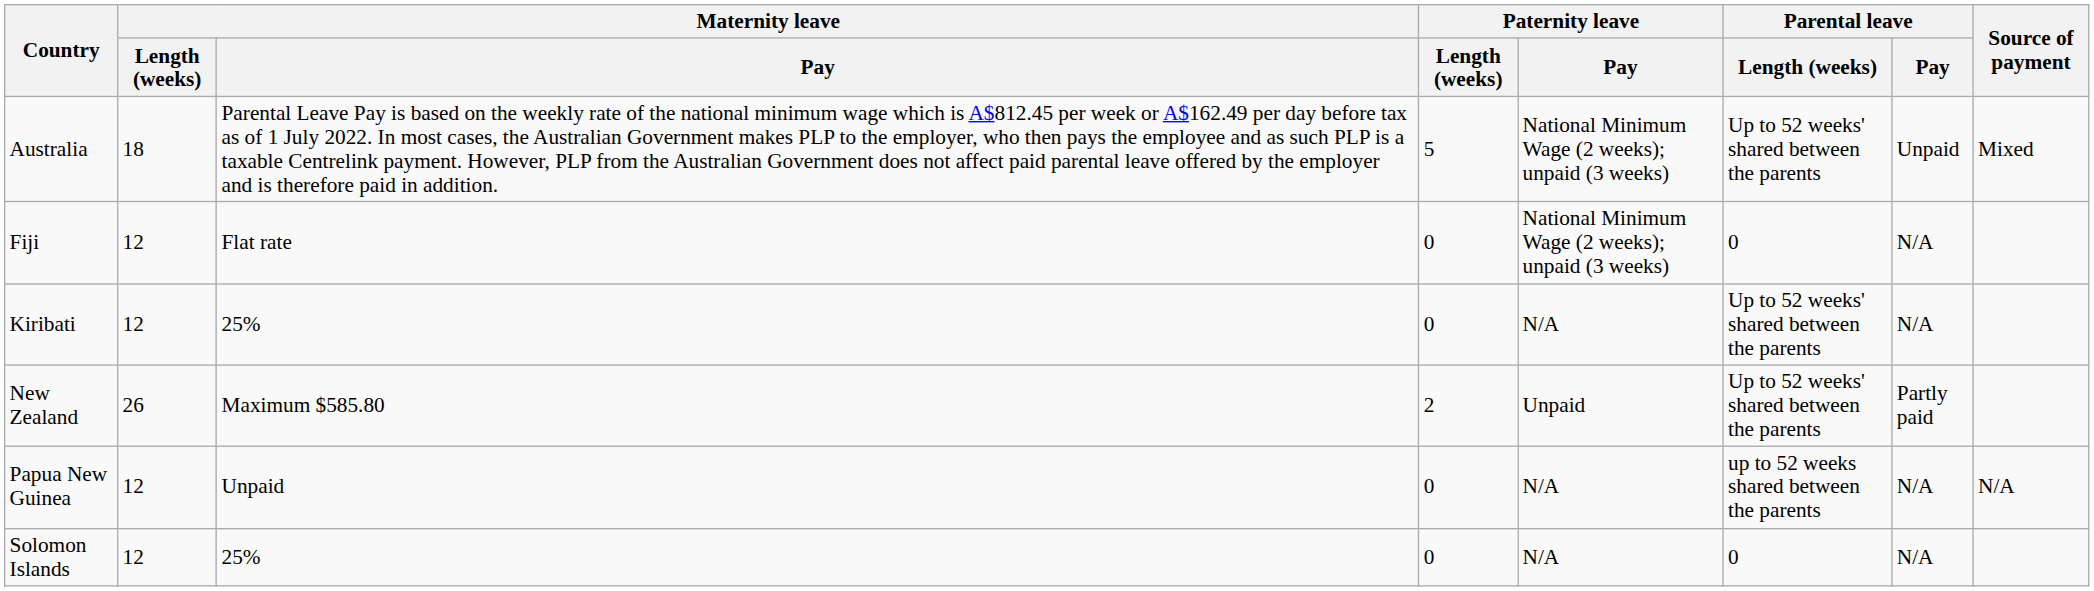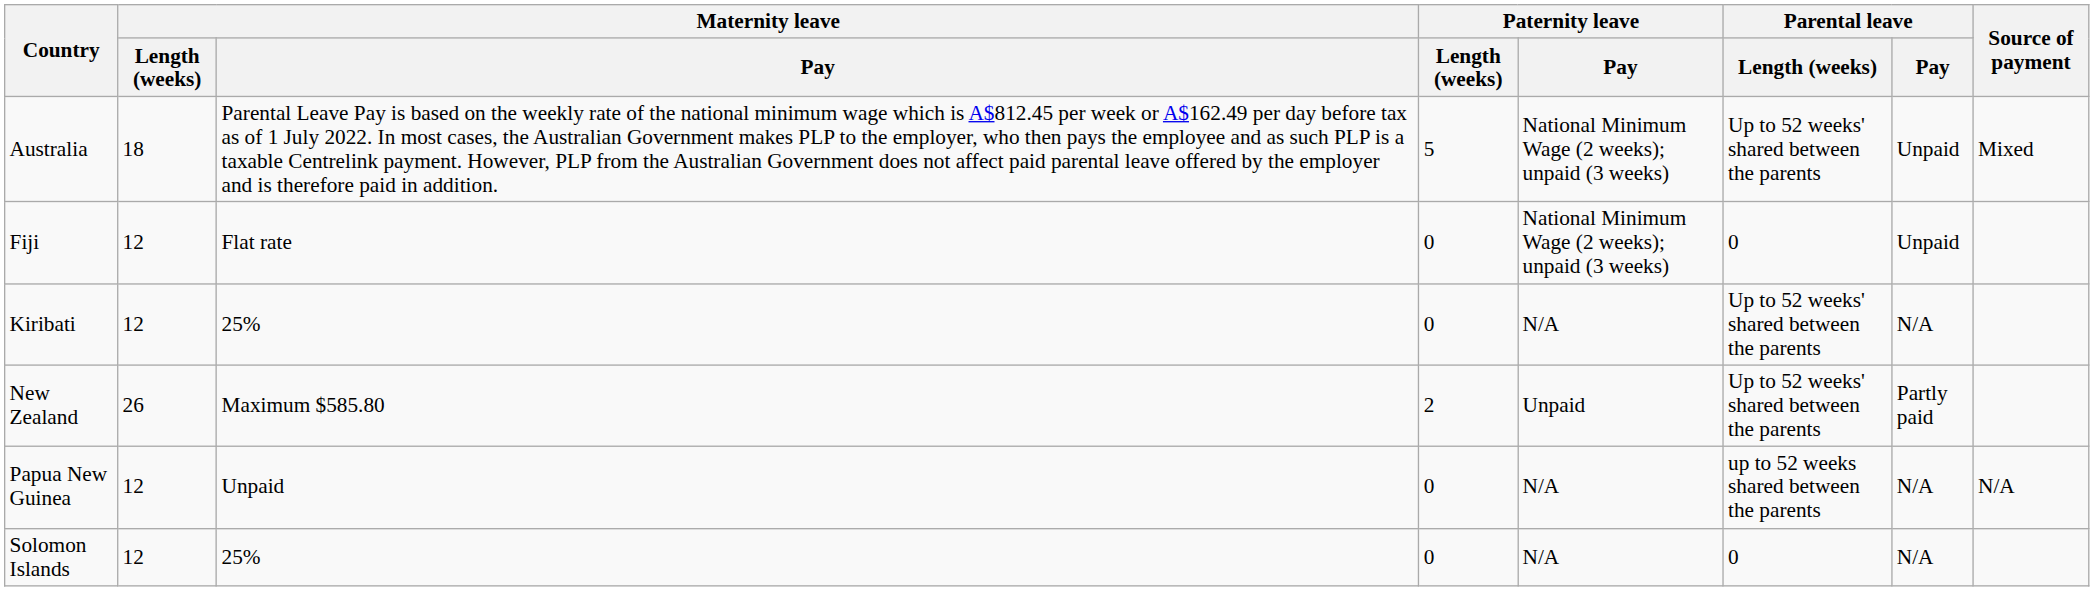Fiji | Parental leave / Pay: N/A -> Unpaid
